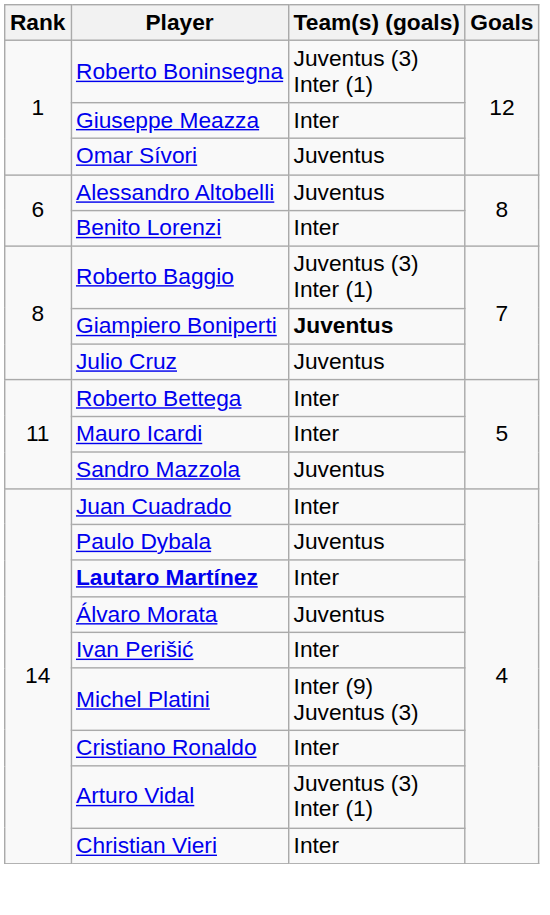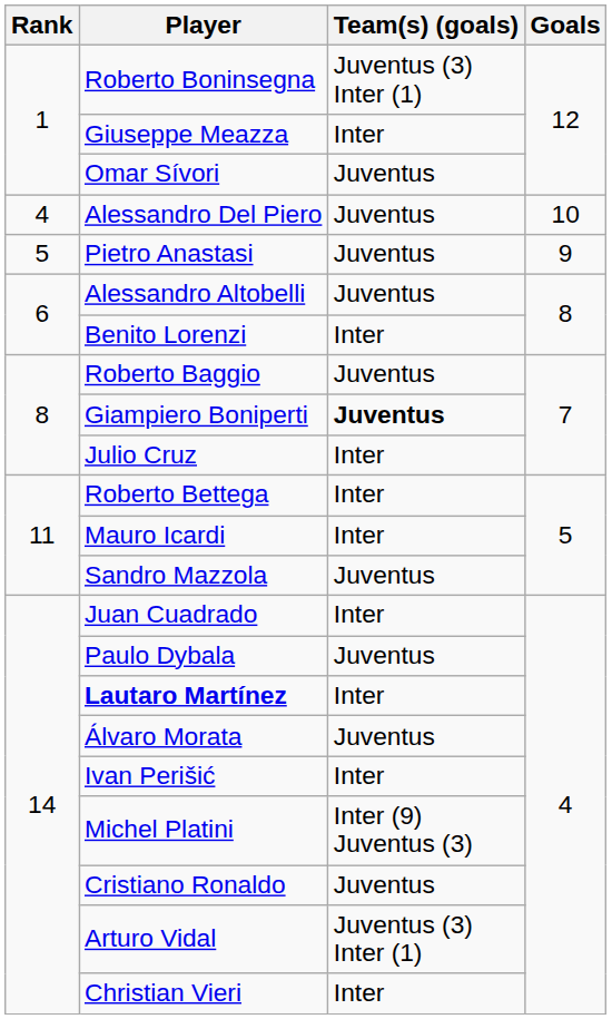+ row: 4 | Alessandro Del Piero | Juventus | 10
+ row: 5 | Pietro Anastasi | Juventus | 9
Roberto Baggio | Team(s) (goals): Juventus (3) Inter (1) -> Juventus
Julio Cruz | Team(s) (goals): Juventus -> Inter
Cristiano Ronaldo | Team(s) (goals): Inter -> Juventus
